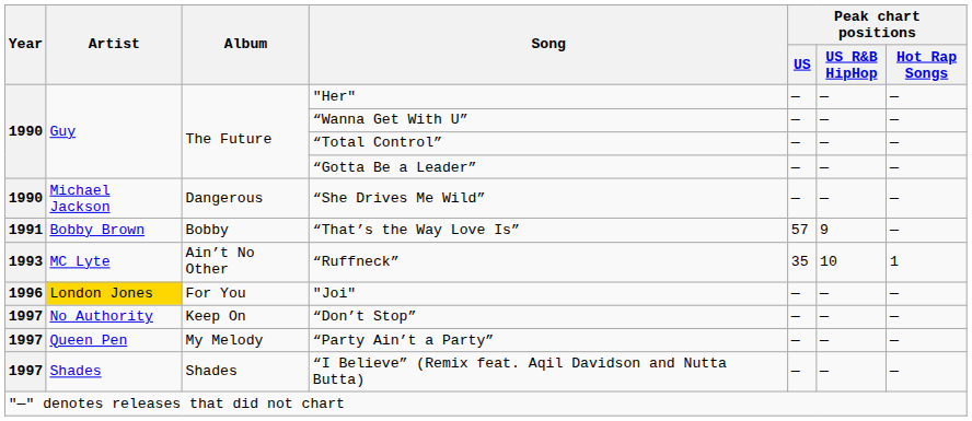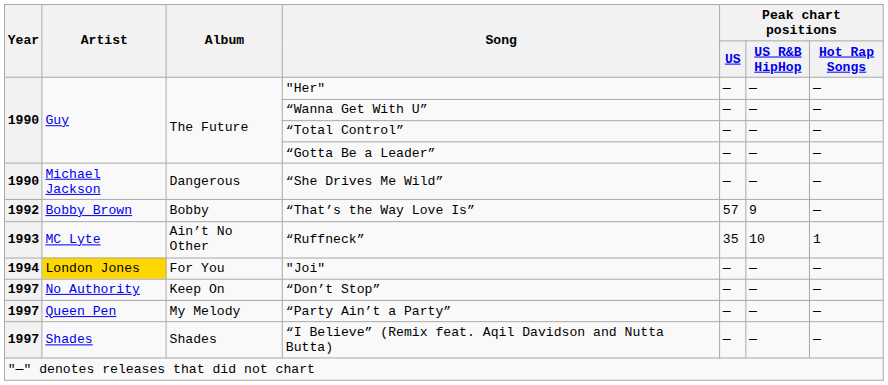“That’s the Way Love Is” | Year: 1991 -> 1992
"Joi" | Year: 1996 -> 1994
